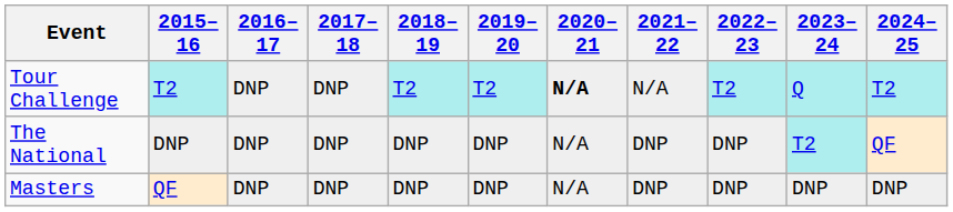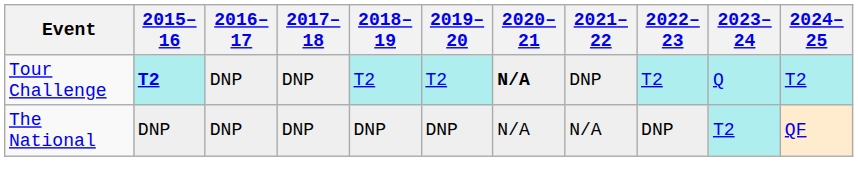Tour Challenge | 2015–16: normal -> bold
Tour Challenge | 2021–22: N/A -> DNP
The National | 2021–22: DNP -> N/A
- row: Masters | QF | DNP | DNP | DNP | DNP | N/A | DNP | DNP | DNP | DNP
